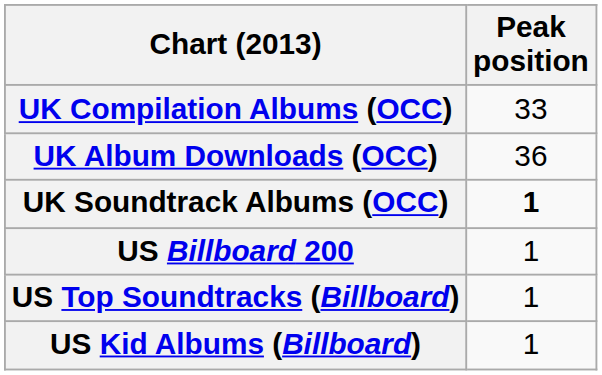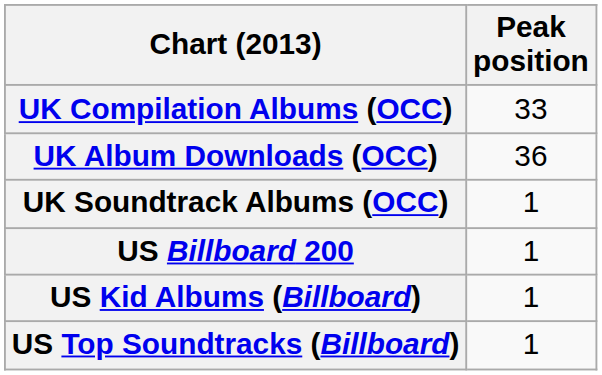UK Soundtrack Albums (OCC) | Peak position: bold -> normal
rows swapped: US Kid Albums (Billboard) <-> US Top Soundtracks (Billboard)
